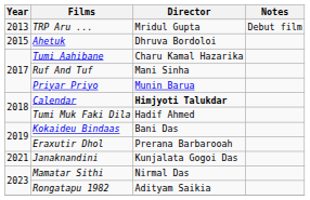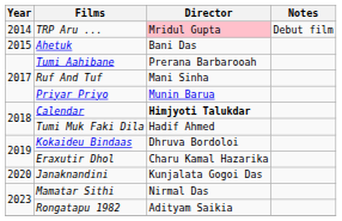TRP Aru ... | Year: 2013 -> 2014
TRP Aru ... | Director: no background -> pink background
Ahetuk | Director: Dhruva Bordoloi -> Bani Das
Tumi Aahibane | Director: Charu Kamal Hazarika -> Prerana Barbarooah
Kokaideu Bindaas | Director: Bani Das -> Dhruva Bordoloi
Eraxutir Dhol | Director: Prerana Barbarooah -> Charu Kamal Hazarika
Janaknandini | Year: 2021 -> 2020
